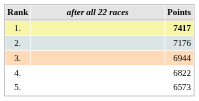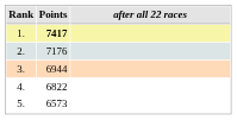columns swapped: after all 22 races <-> Points
